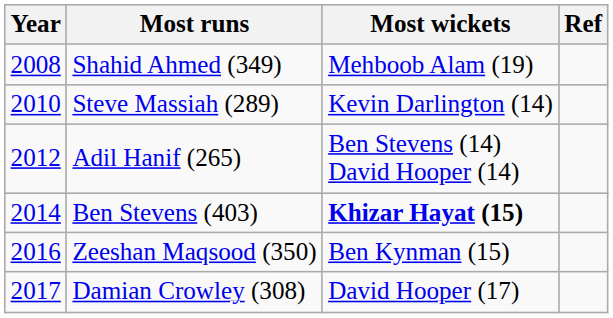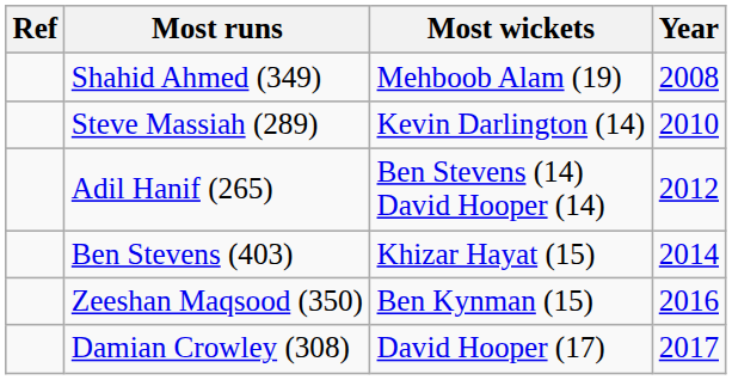columns swapped: Year <-> Ref
Ben Stevens (403) | Most wickets: bold -> normal
